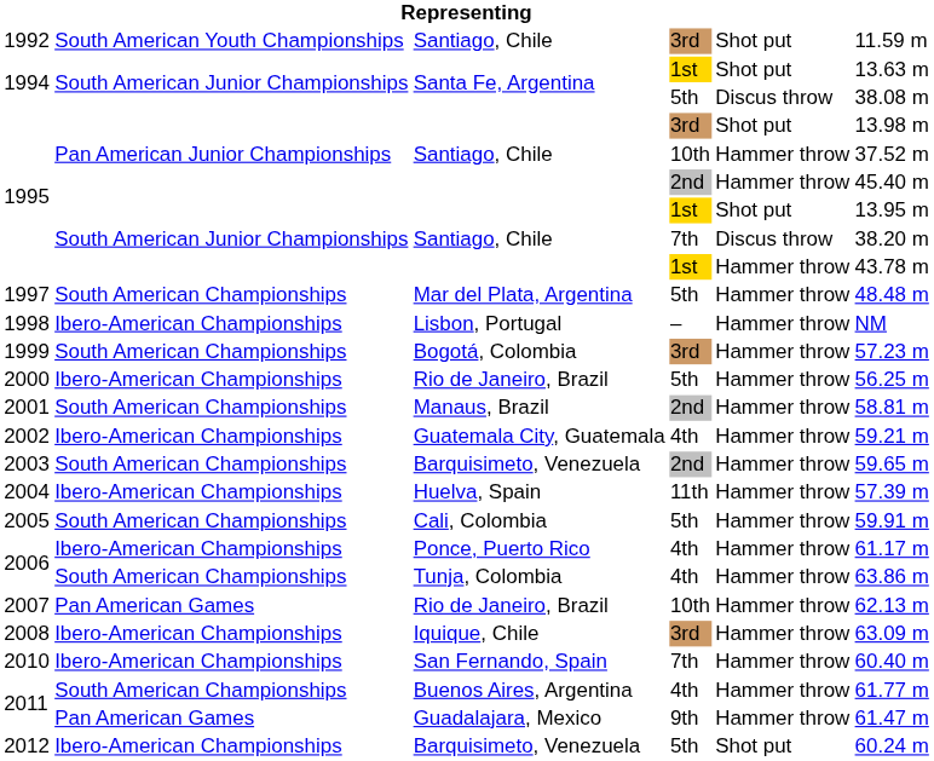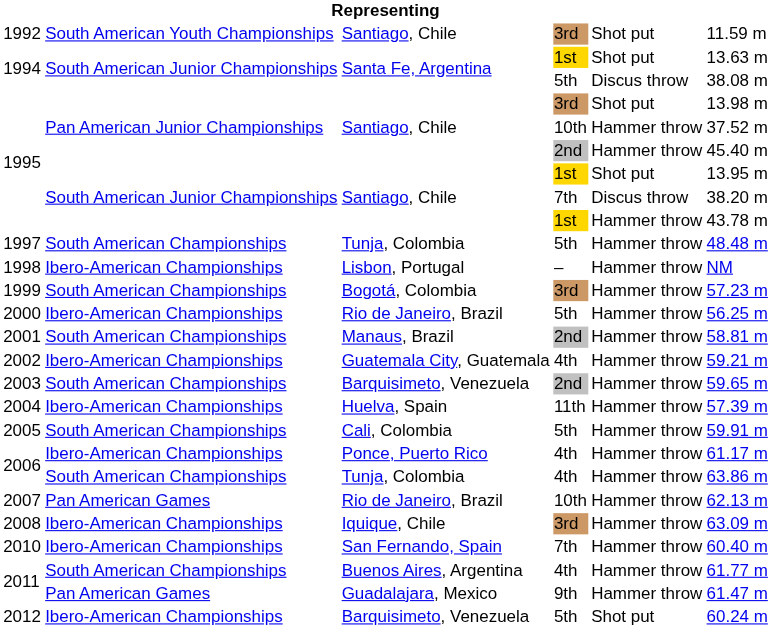1997 | column 3: Mar del Plata, Argentina -> Tunja, Colombia
